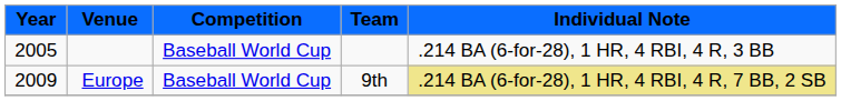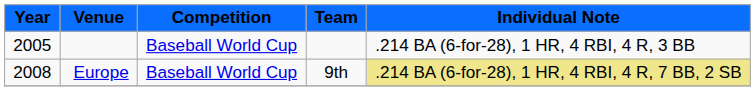Europe | Year: 2009 -> 2008
